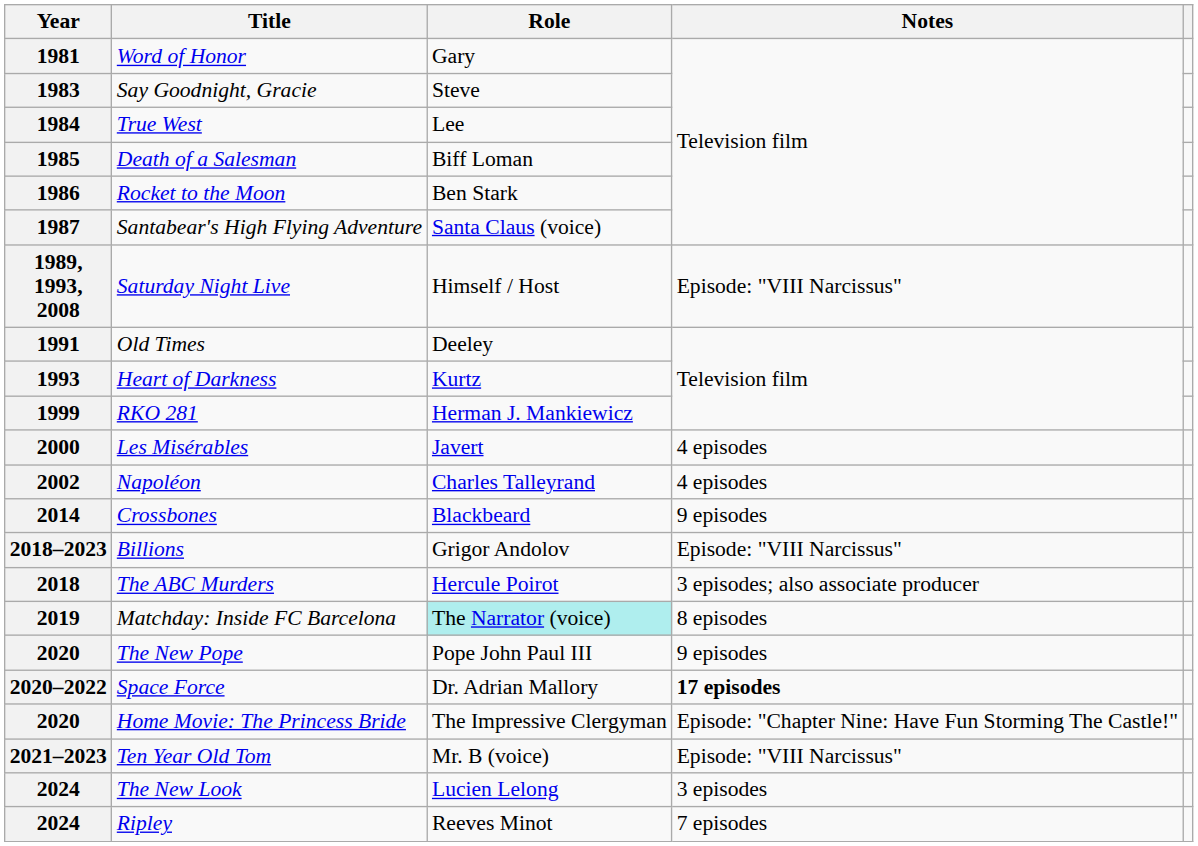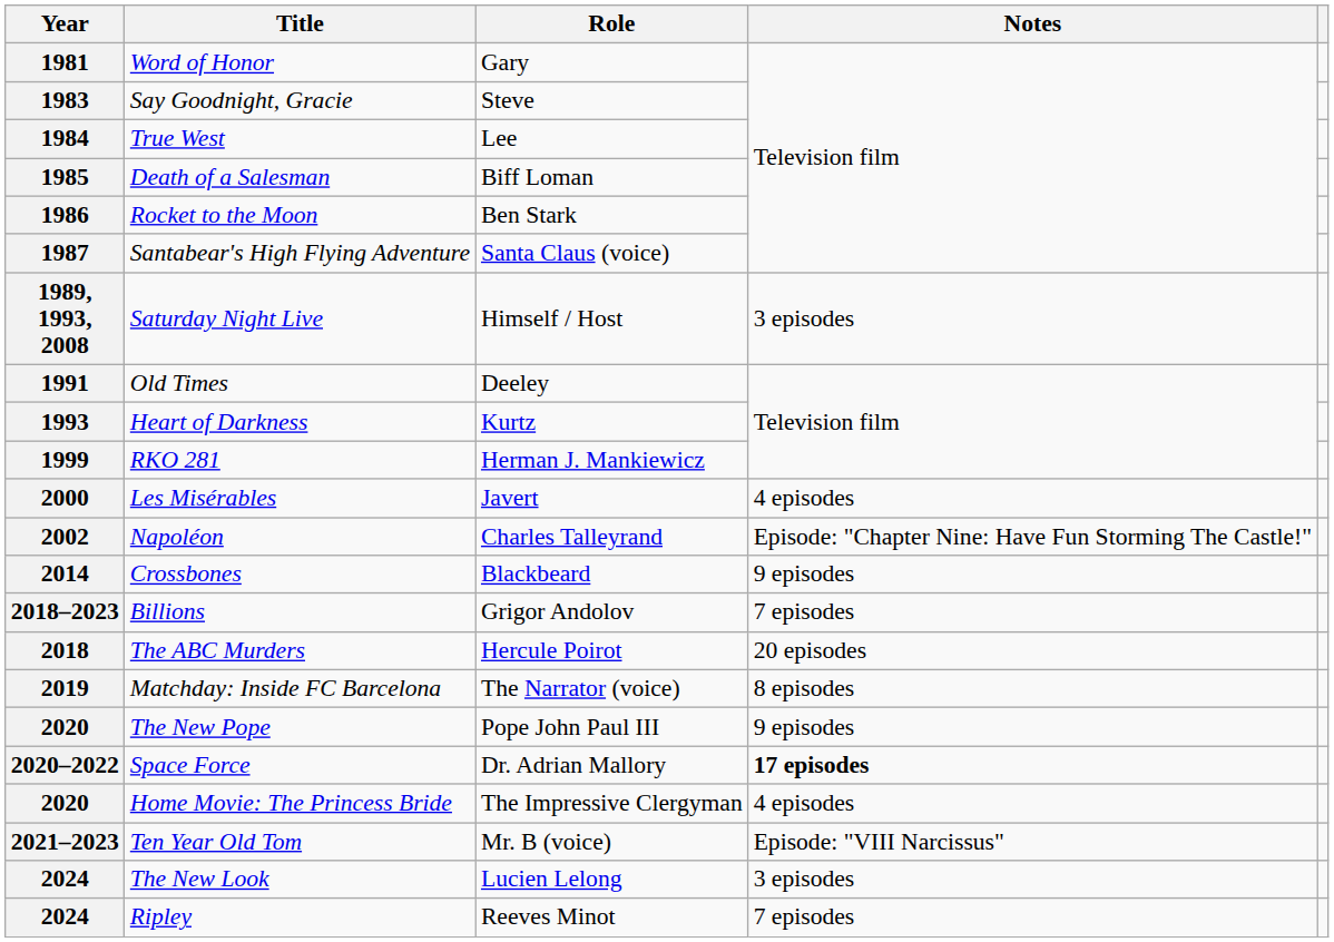1989, 1993, 2008 | Notes: Episode: "VIII Narcissus" -> 3 episodes
2002 | Notes: 4 episodes -> Episode: "Chapter Nine: Have Fun Storming The Castle!"
2018–2023 | Notes: Episode: "VIII Narcissus" -> 7 episodes
2018 | Notes: 3 episodes; also associate producer -> 20 episodes
2019 | Role: paleturquoise background -> no background
2020 / Home Movie: The Princess Bride | Notes: Episode: "Chapter Nine: Have Fun Storming The Castle!" -> 4 episodes
